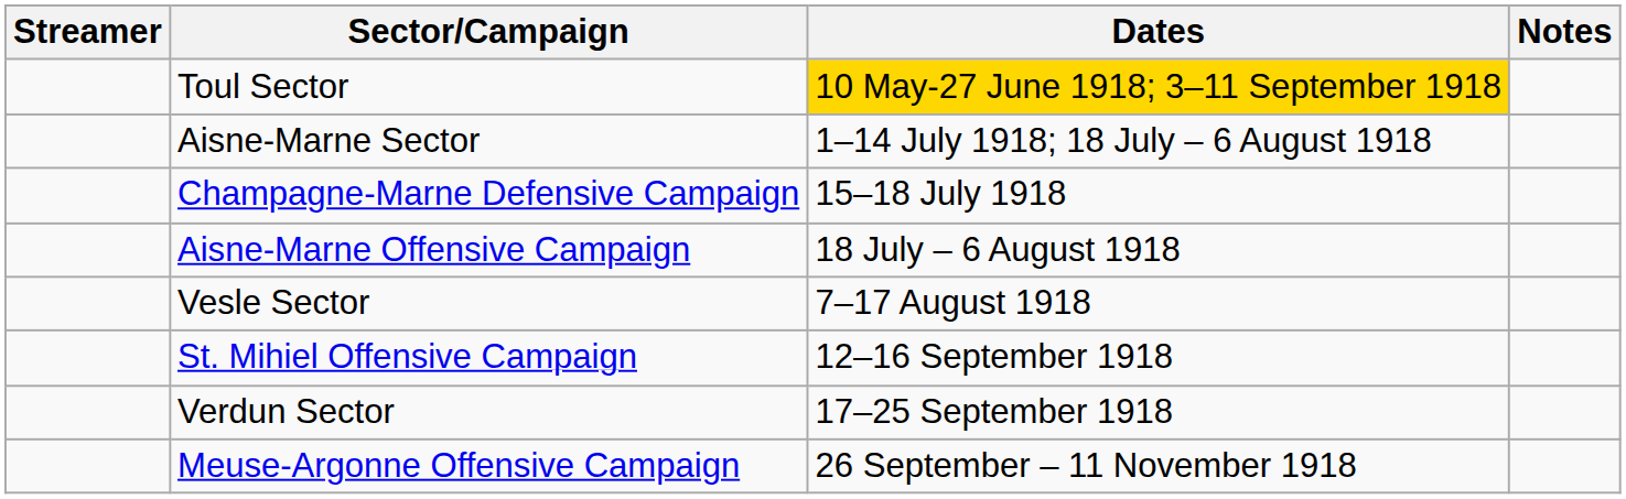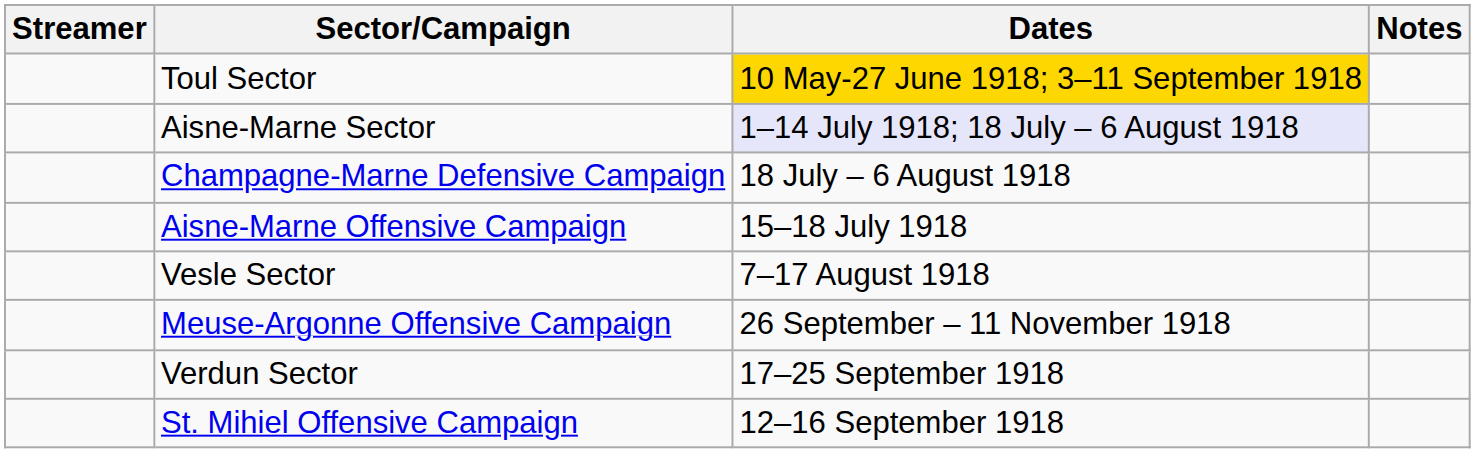Aisne-Marne Sector | Dates: no background -> lavender background
Champagne-Marne Defensive Campaign | Dates: 15–18 July 1918 -> 18 July – 6 August 1918
Aisne-Marne Offensive Campaign | Dates: 18 July – 6 August 1918 -> 15–18 July 1918
rows swapped: St. Mihiel Offensive Campaign <-> Meuse-Argonne Offensive Campaign
